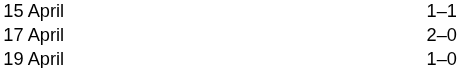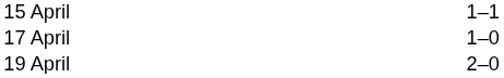17 April | column 3: 2–0 -> 1–0
19 April | column 3: 1–0 -> 2–0
